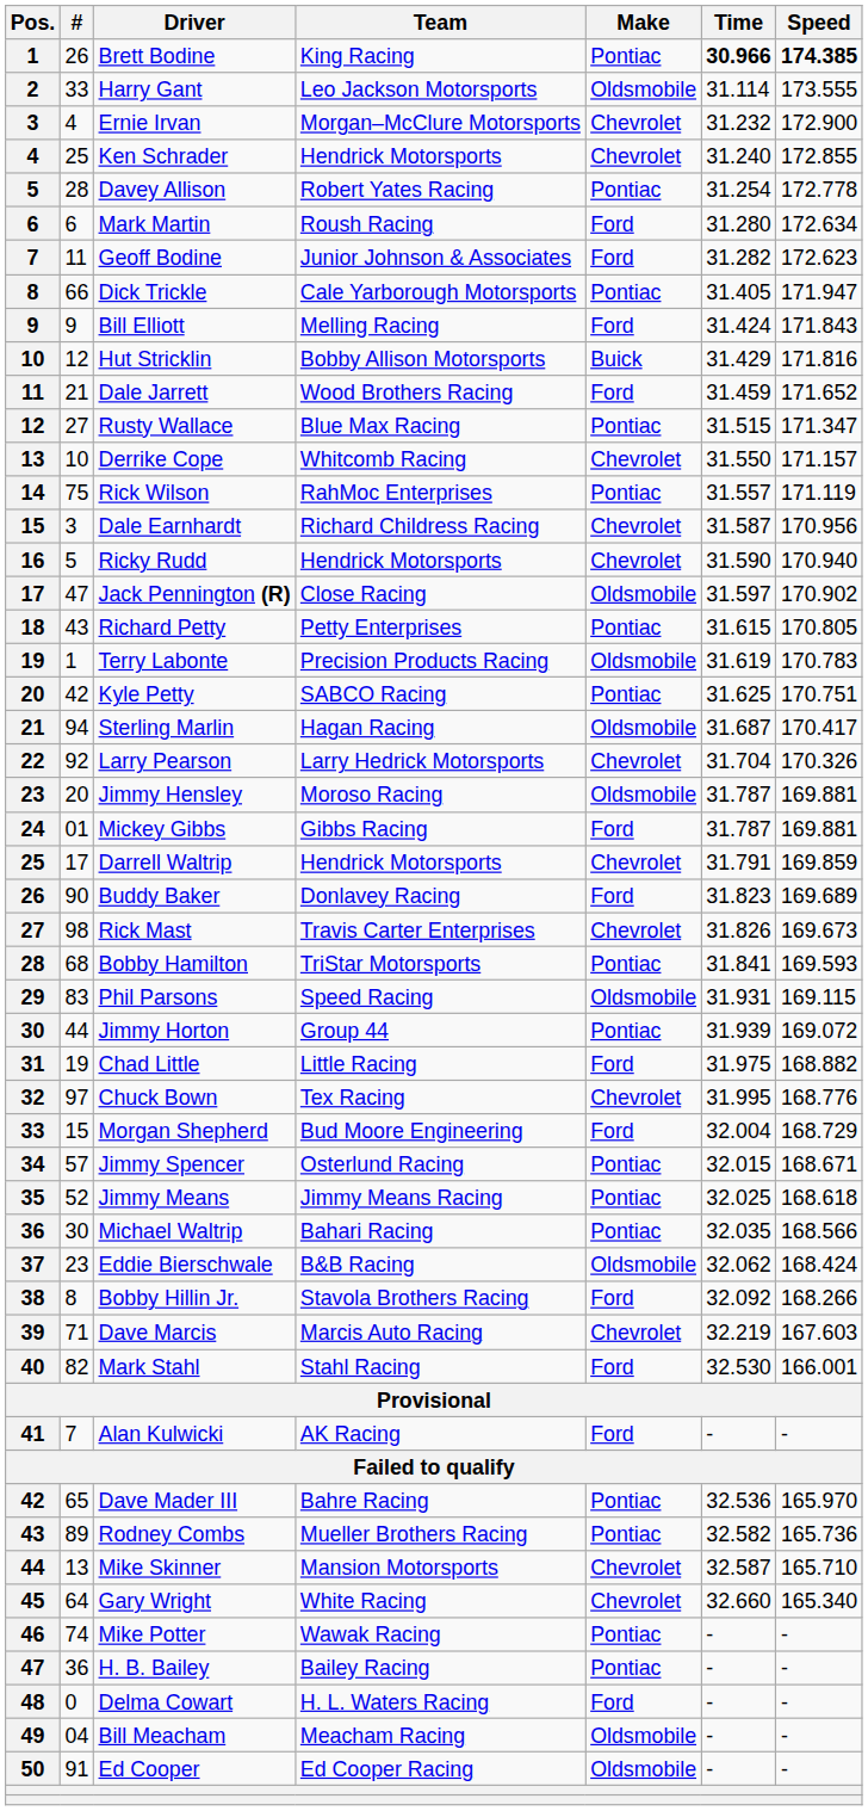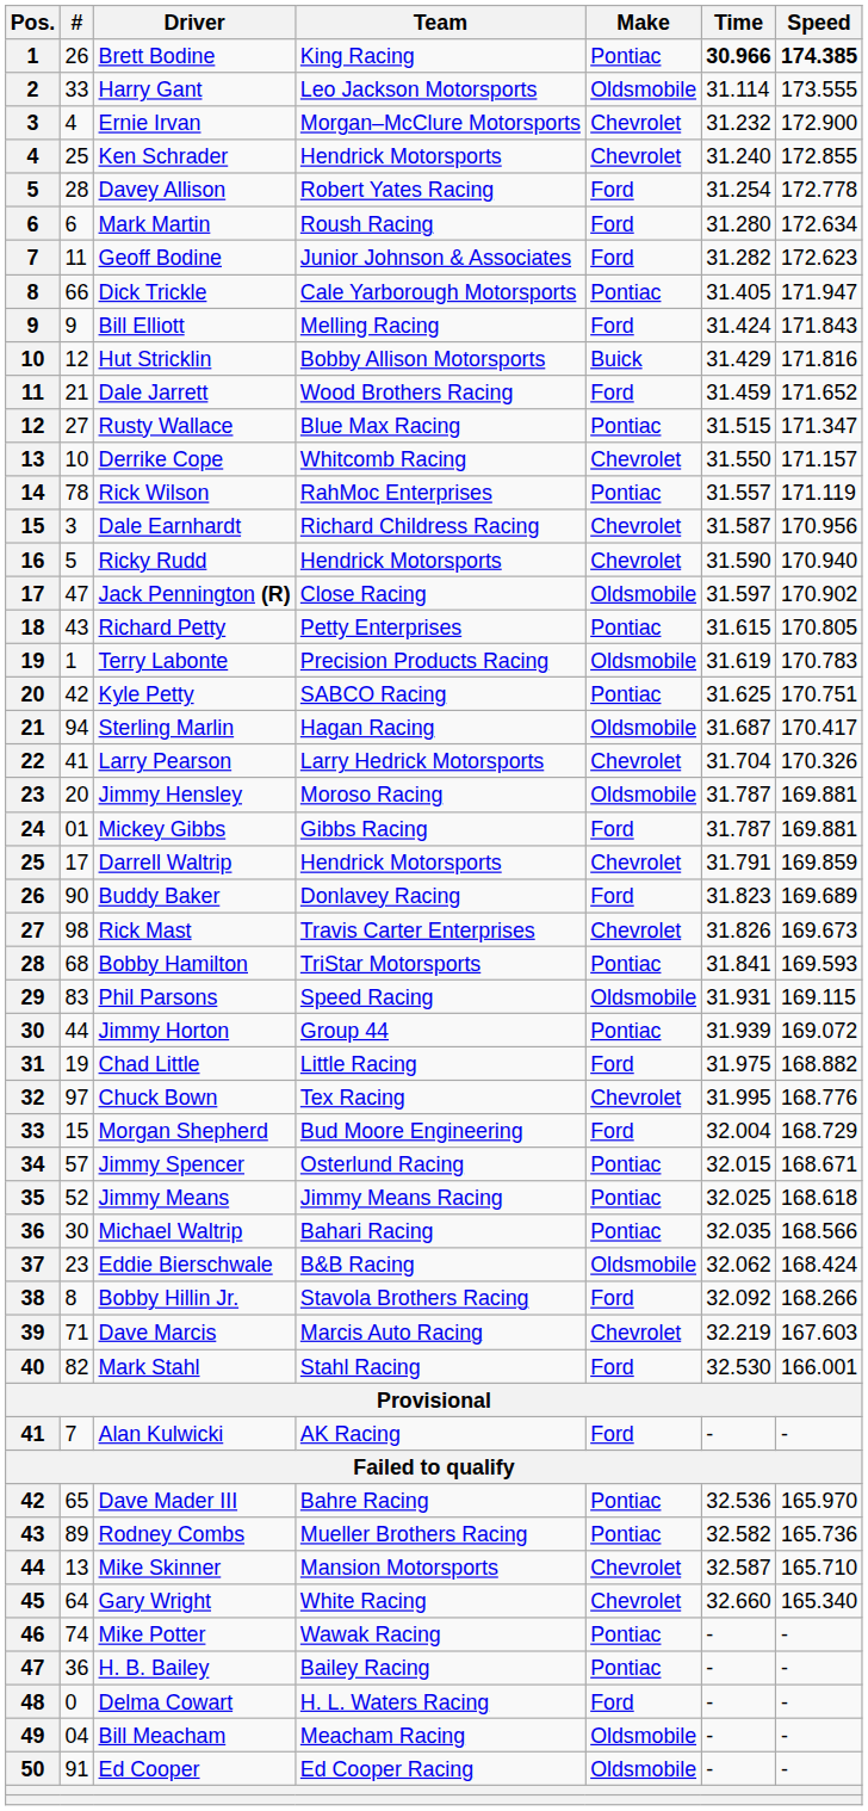Davey Allison | Make: Pontiac -> Ford
Rick Wilson | #: 75 -> 78
Larry Pearson | #: 92 -> 41
